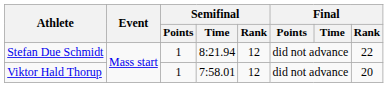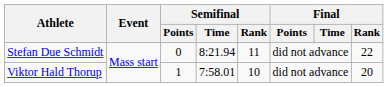Stefan Due Schmidt | Semifinal / Points: 1 -> 0
Stefan Due Schmidt | Semifinal / Rank: 12 -> 11
Viktor Hald Thorup | Semifinal / Rank: 12 -> 10
